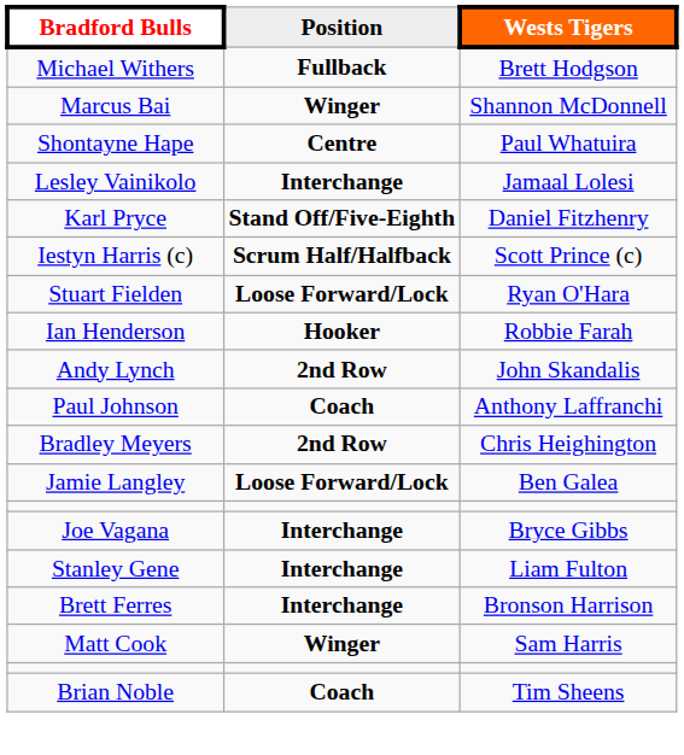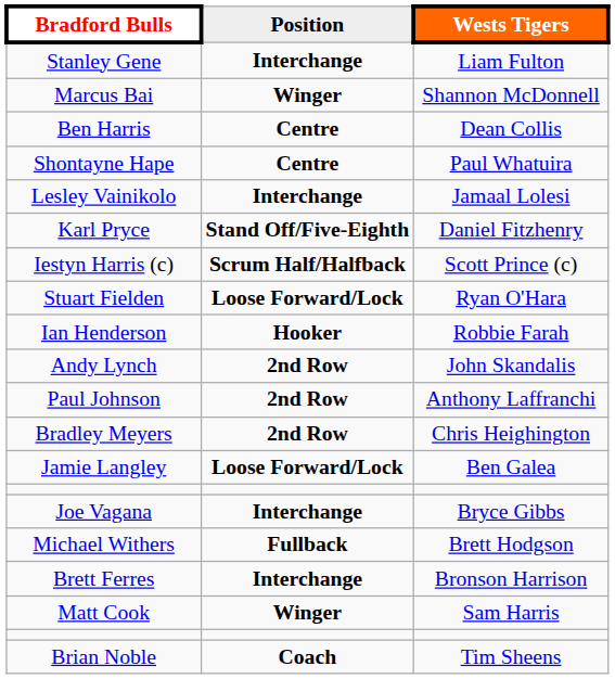rows swapped: Michael Withers <-> Stanley Gene
+ row: Ben Harris | Centre | Dean Collis
Paul Johnson | Position: Coach -> 2nd Row
